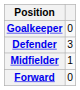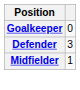- row: Forward | 0
